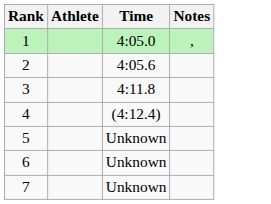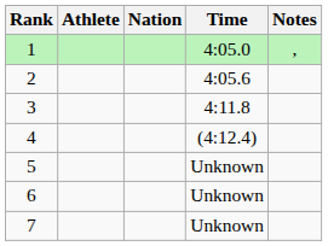+ column: Nation
